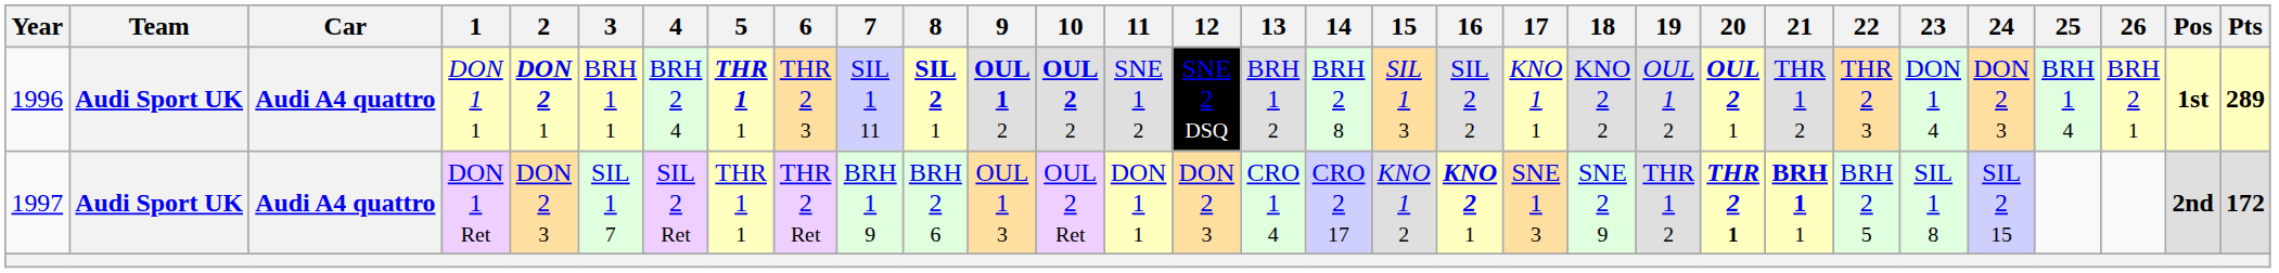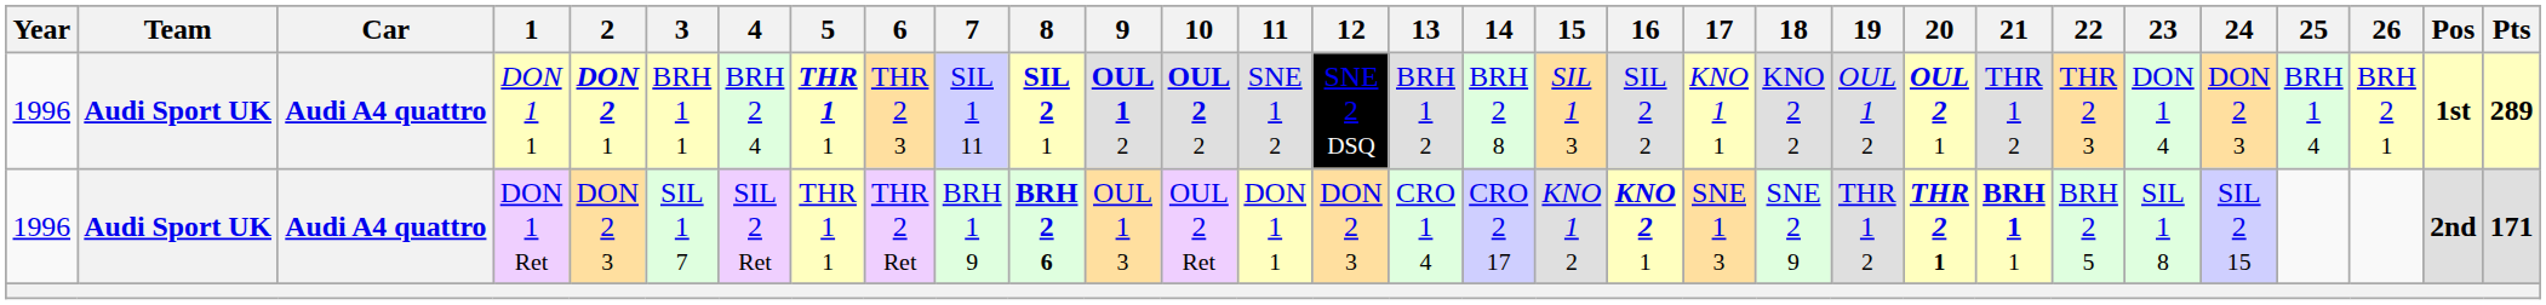DON 1 Ret | Year: 1997 -> 1996
DON 1 Ret | 8: normal -> bold
DON 1 Ret | Pts: 172 -> 171
